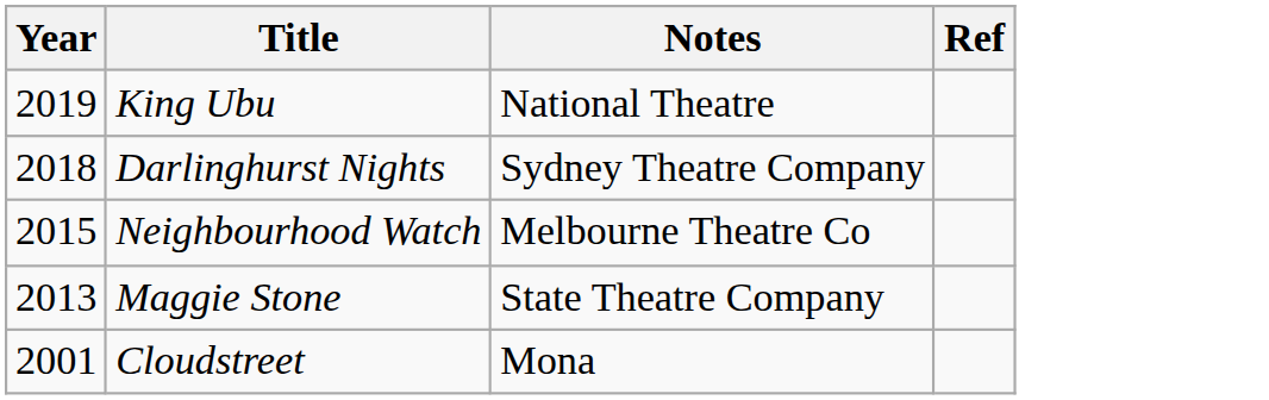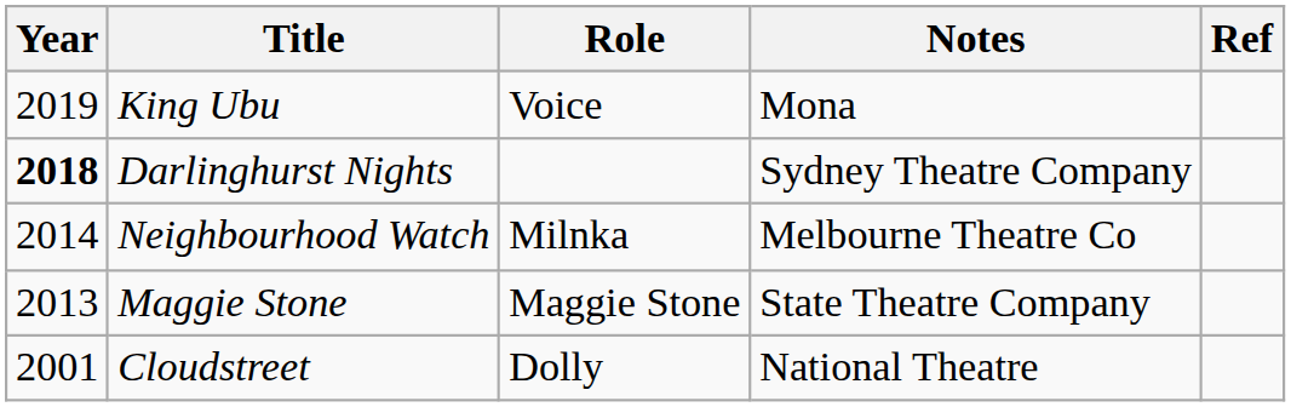+ column: Role | Voice | Milnka | Maggie Stone | Dolly
King Ubu | Notes: National Theatre -> Mona
Darlinghurst Nights | Year: normal -> bold
Neighbourhood Watch | Year: 2015 -> 2014
Cloudstreet | Notes: Mona -> National Theatre
